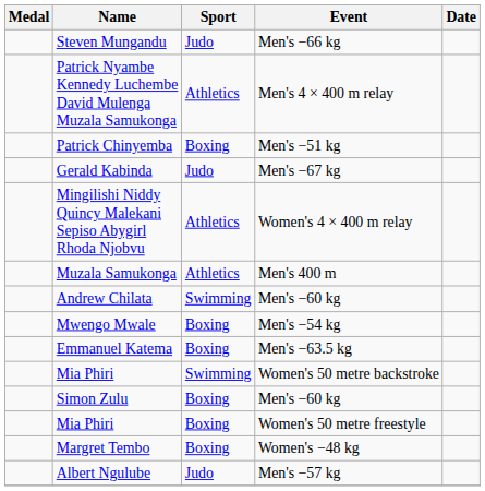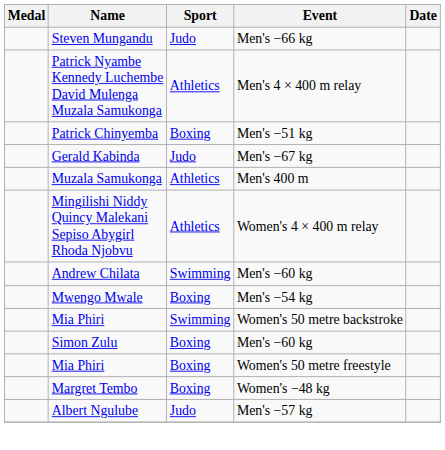rows swapped: Muzala Samukonga <-> Mingilishi Niddy Quincy Malekani Sepiso Abygirl Rhoda Njobvu
- row: Emmanuel Katema | Boxing | Men's −63.5 kg
